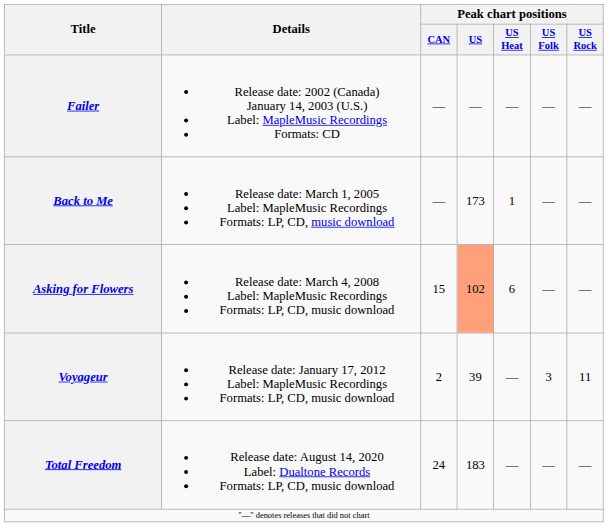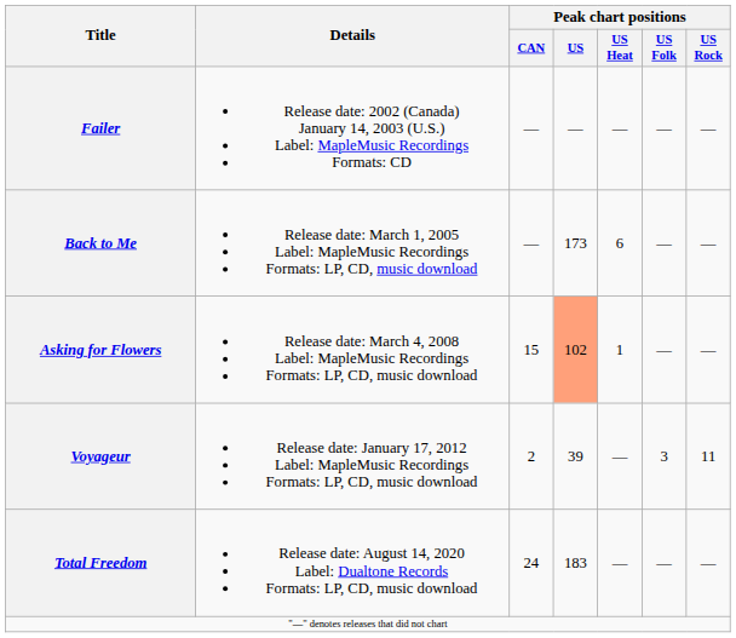Back to Me | Peak chart positions / US Heat: 1 -> 6
Asking for Flowers | Peak chart positions / US Heat: 6 -> 1
